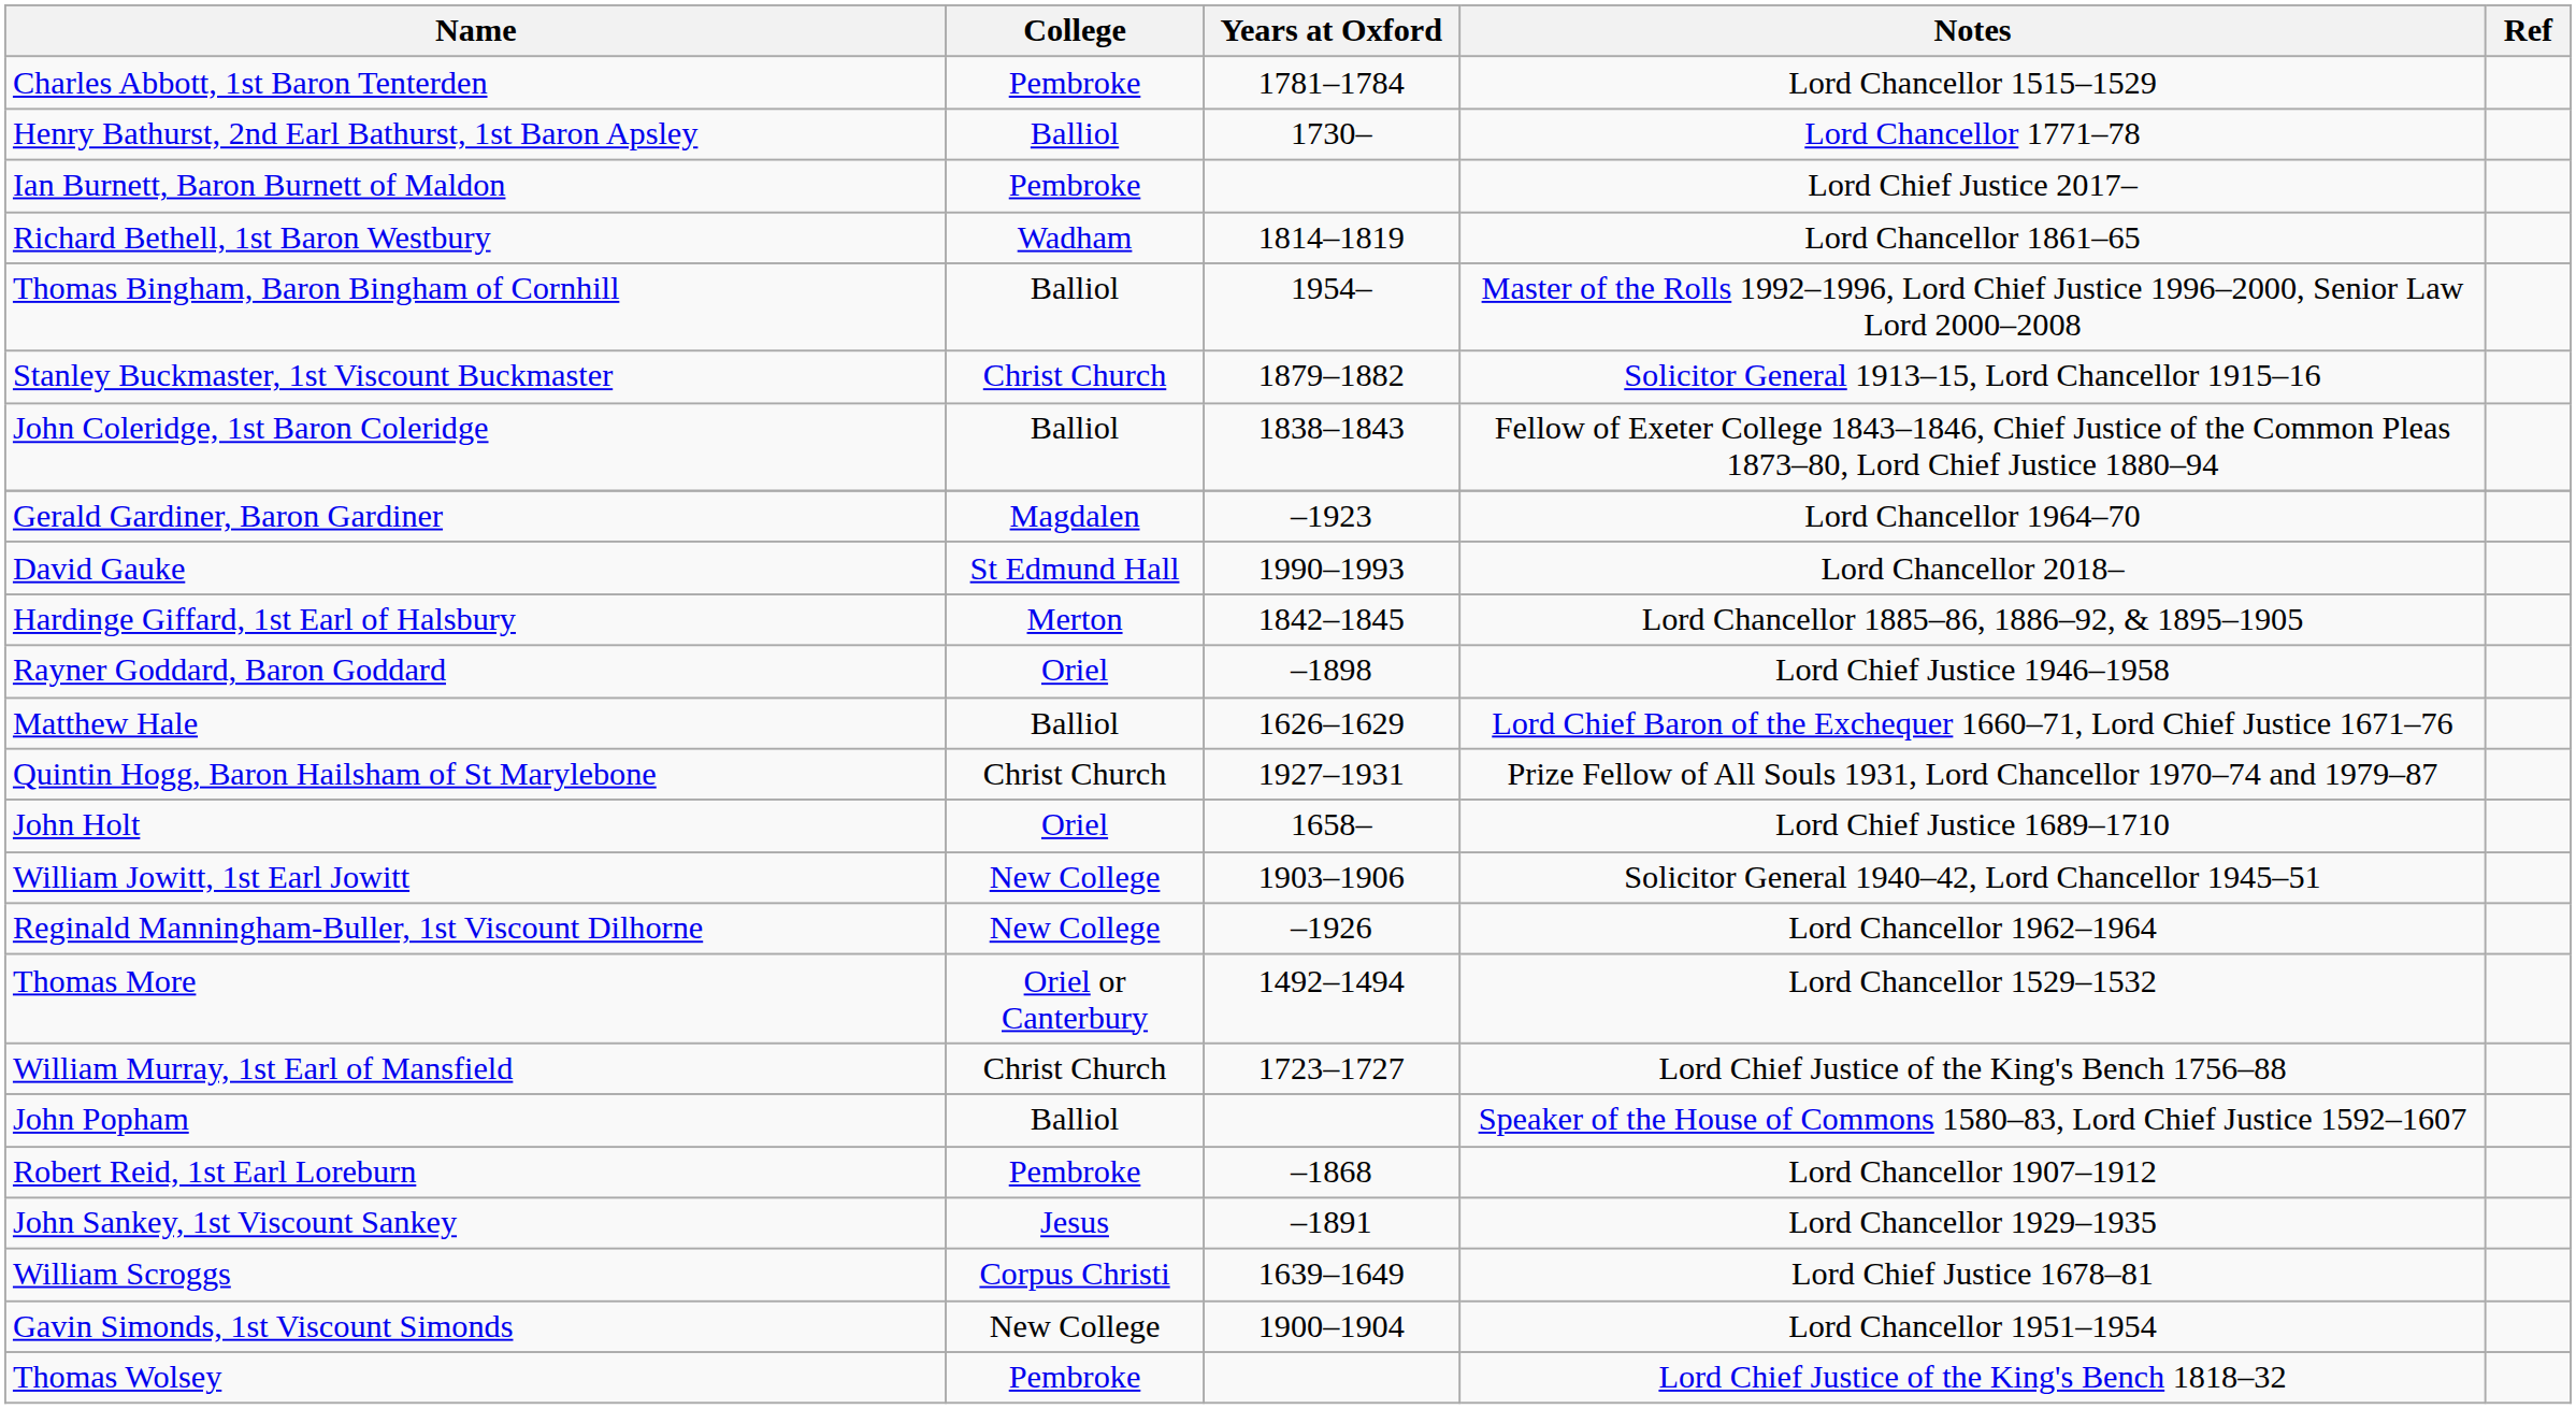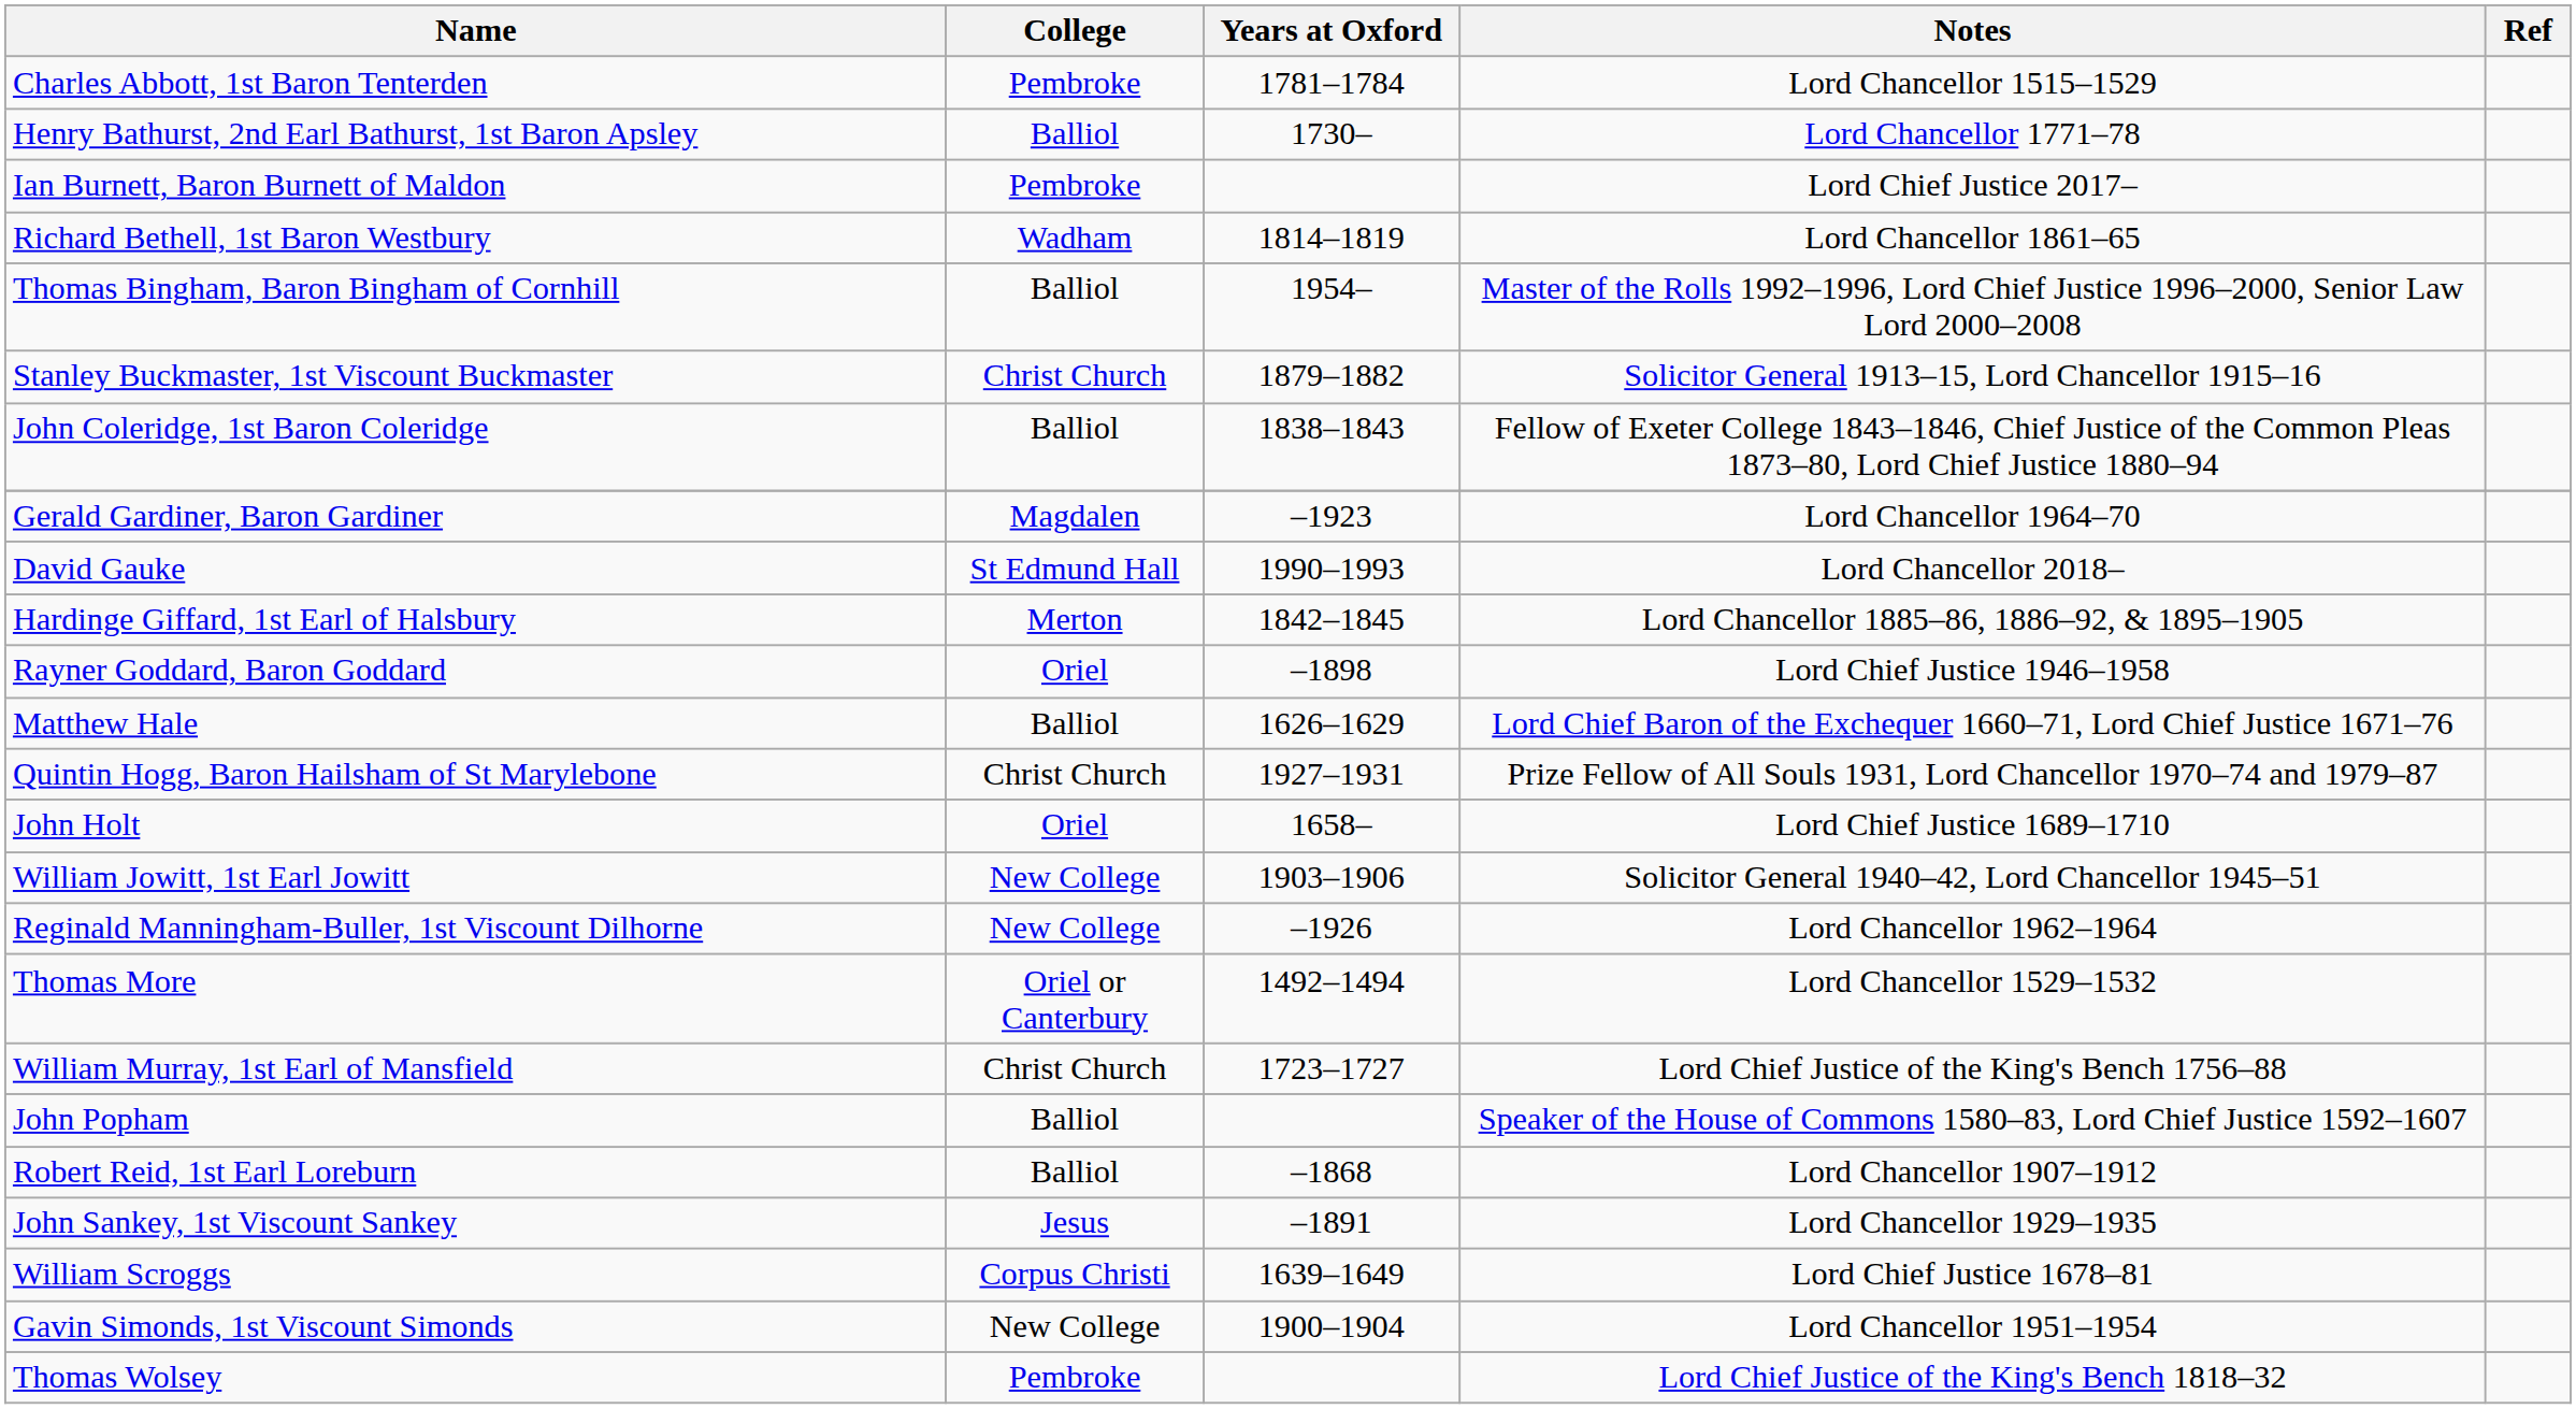Robert Reid, 1st Earl Loreburn | College: Pembroke -> Balliol
